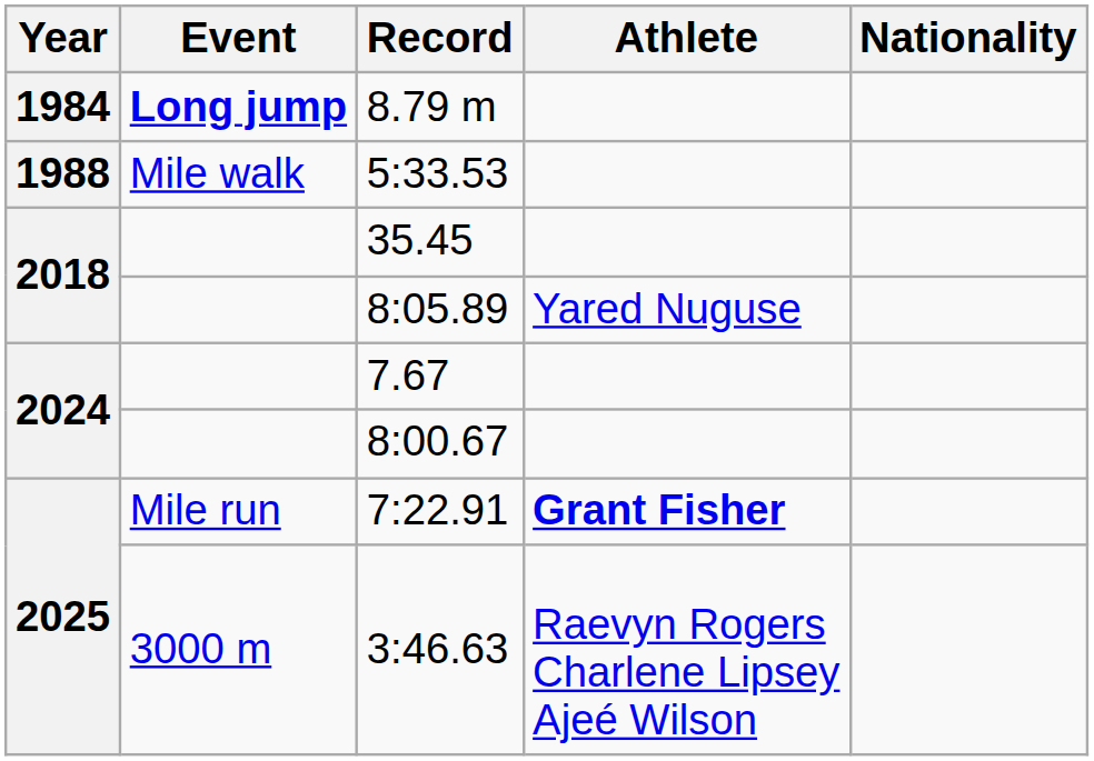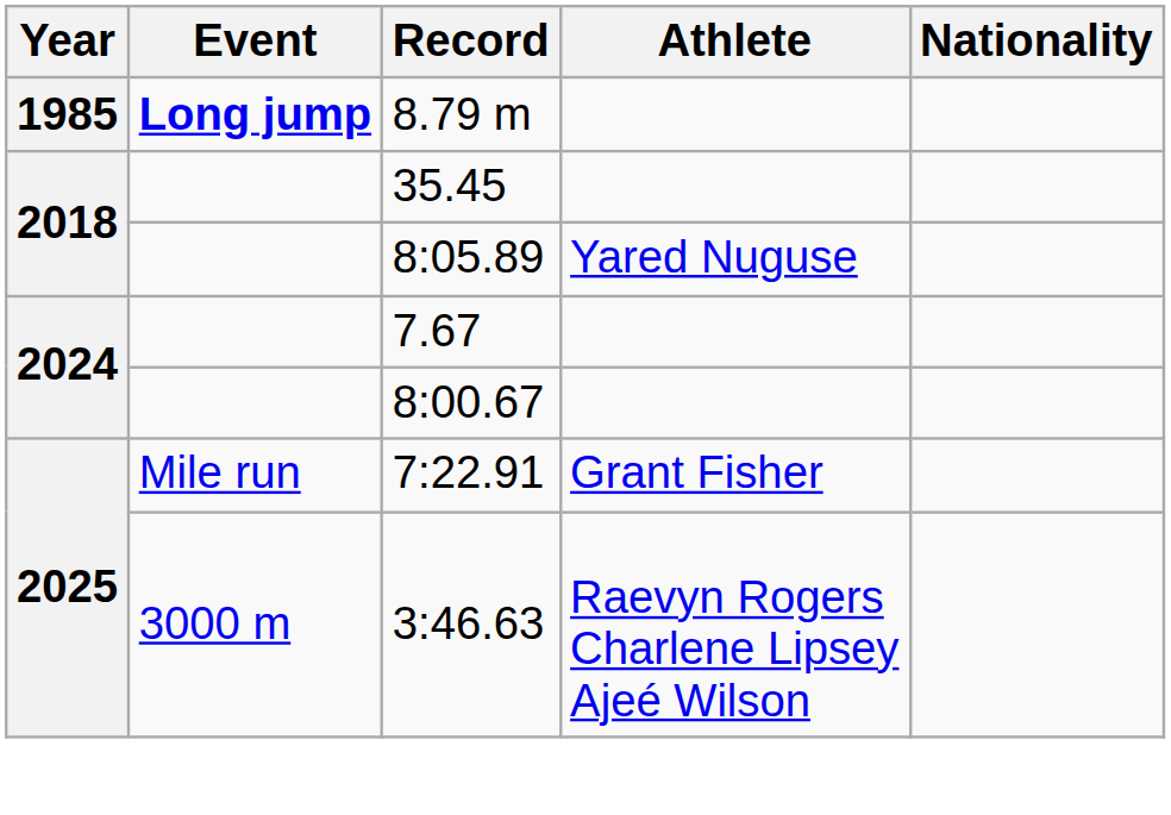8.79 m | Year: 1984 -> 1985
- row: 1988 | Mile walk | 5:33.53
7:22.91 | Athlete: bold -> normal
